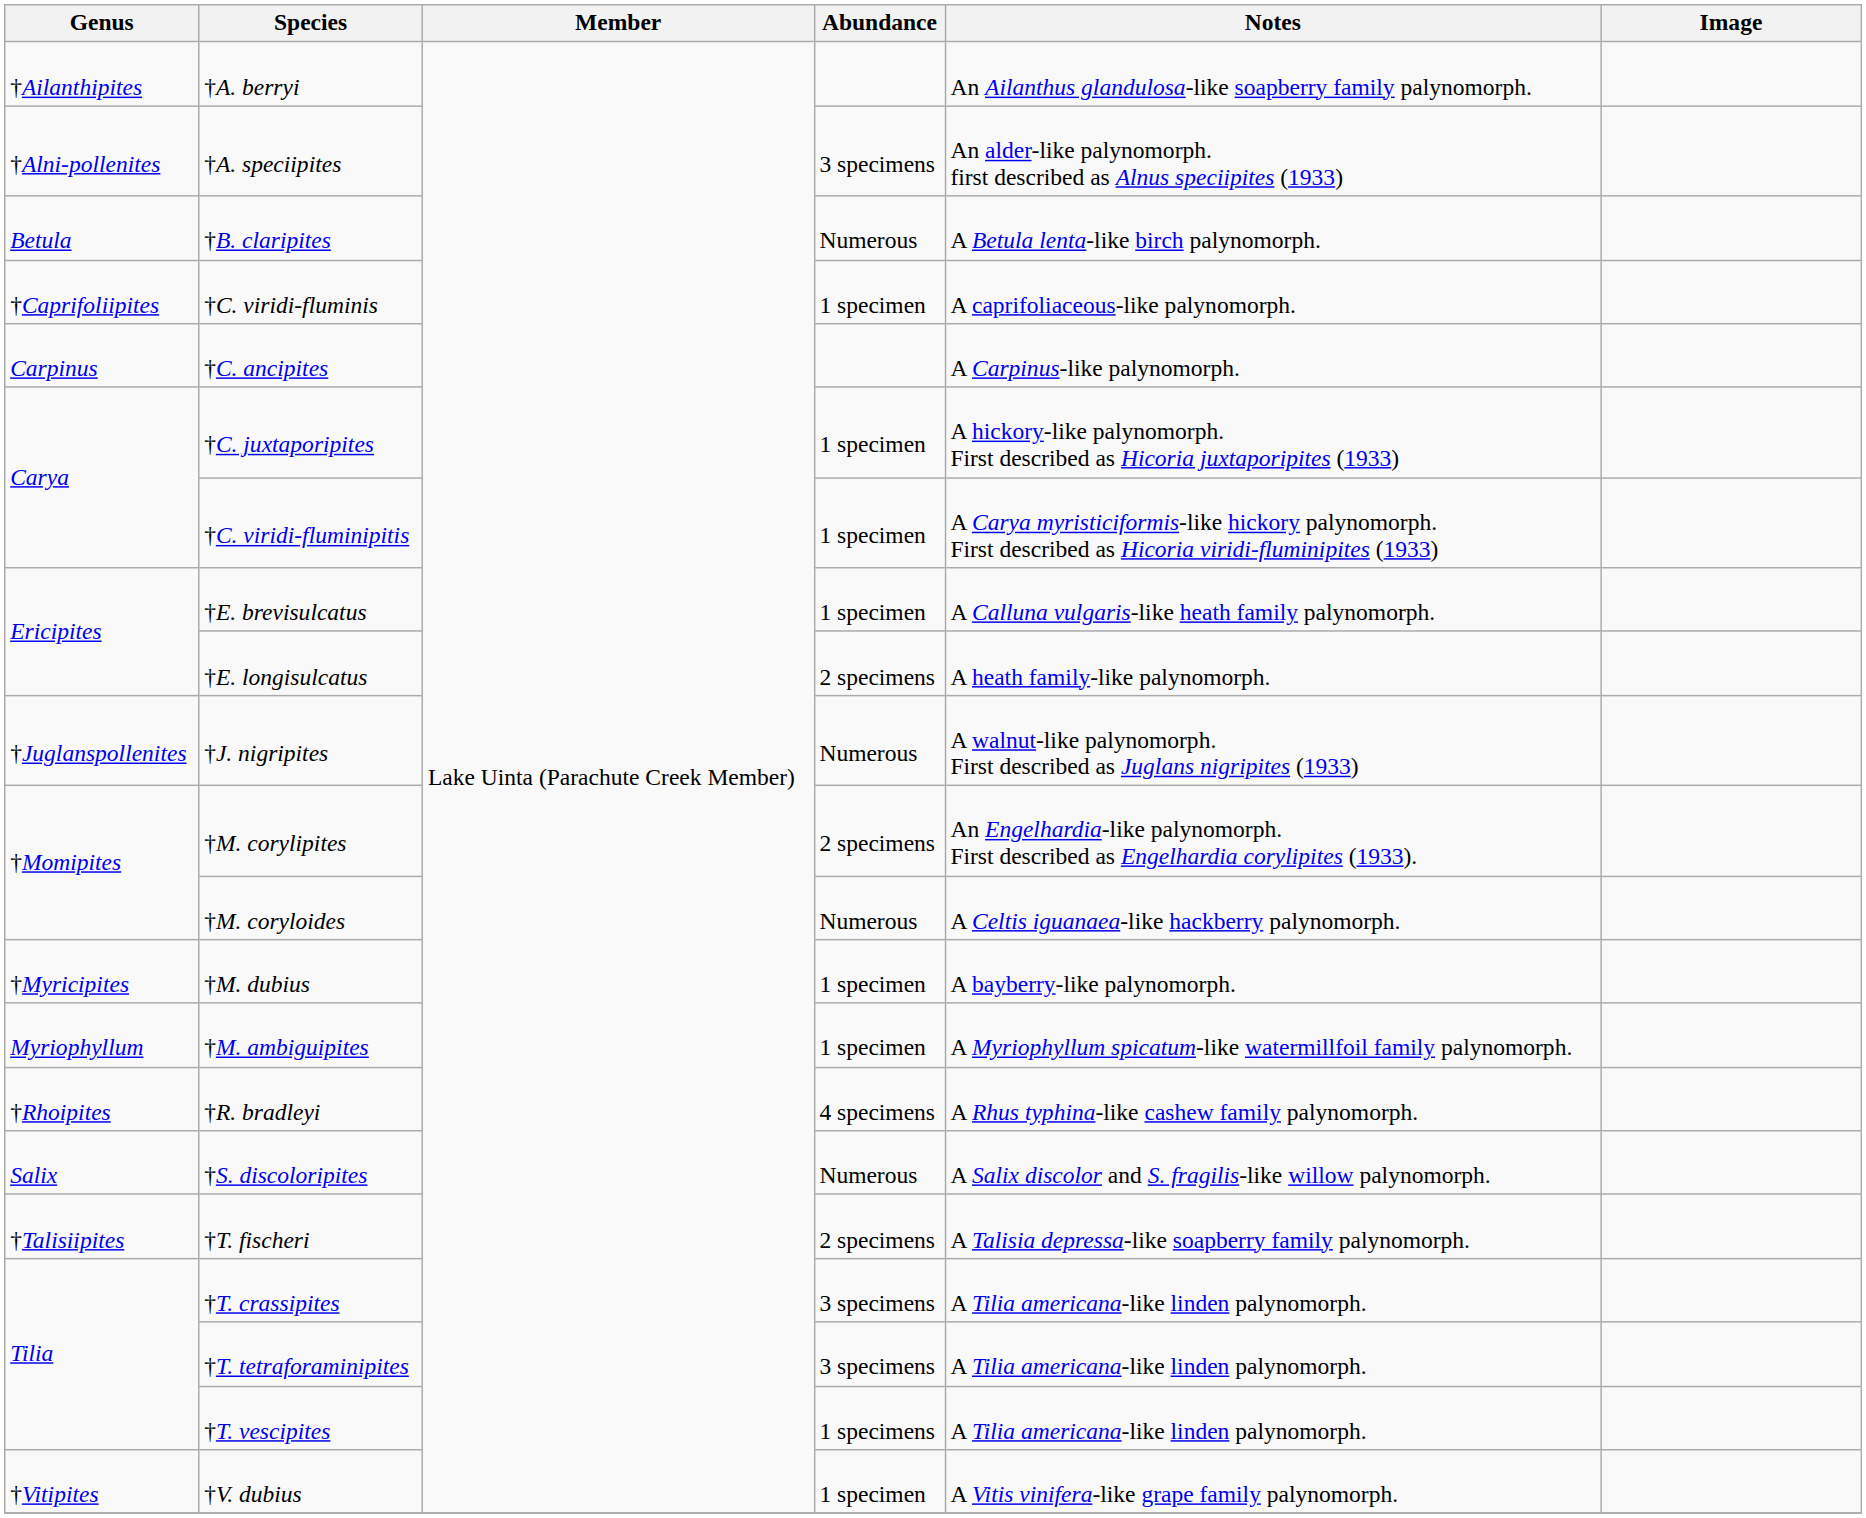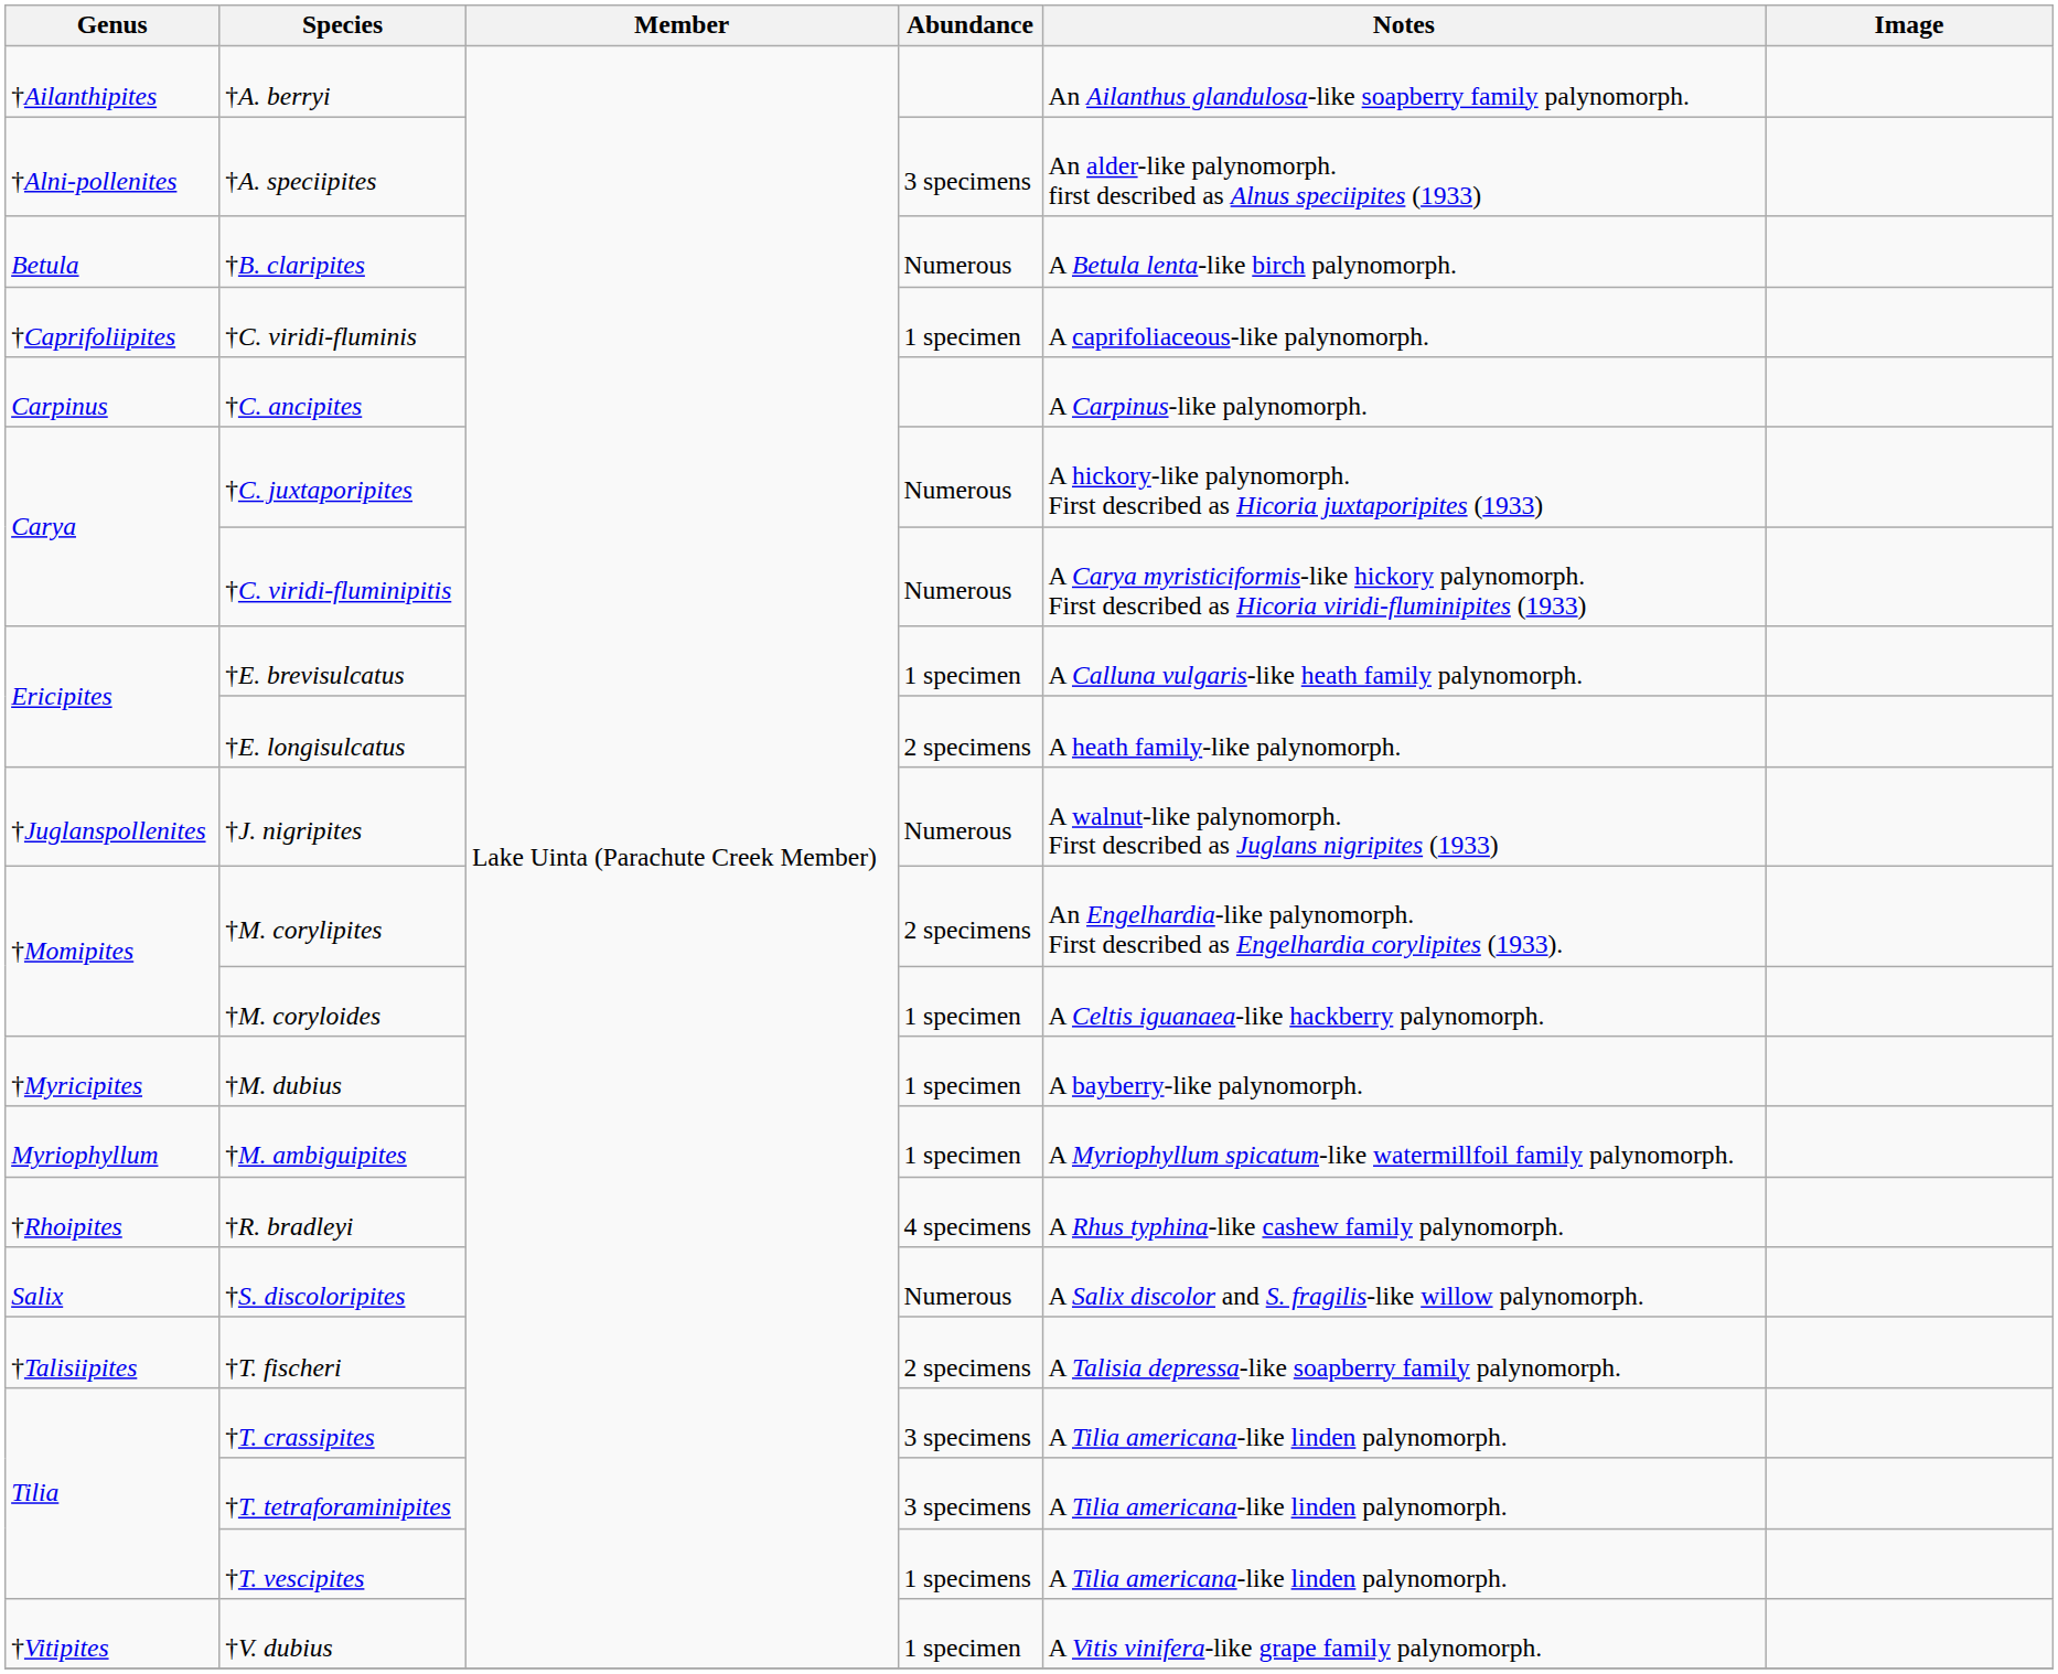†C. juxtaporipites | Abundance: 1 specimen -> Numerous
†C. viridi-fluminipitis | Abundance: 1 specimen -> Numerous
†M. coryloides | Abundance: Numerous -> 1 specimen
